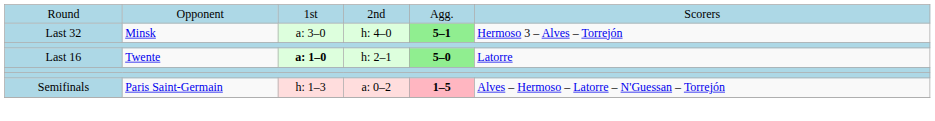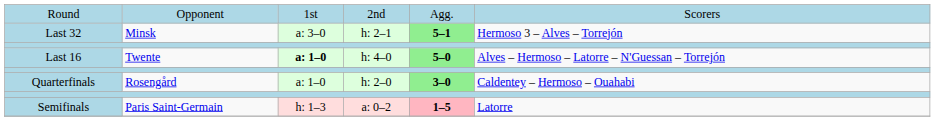Last 32 | column 4: h: 4–0 -> h: 2–1
Last 16 | column 4: h: 2–1 -> h: 4–0
Last 16 | column 6: Latorre -> Alves – Hermoso – Latorre – N'Guessan – Torrejón
+ row: Quarterfinals | Rosengård | a: 1–0 | h: 2–0 | 3–0 | Caldentey – Hermoso – Ouahabi
Semifinals | column 6: Alves – Hermoso – Latorre – N'Guessan – Torrejón -> Latorre
